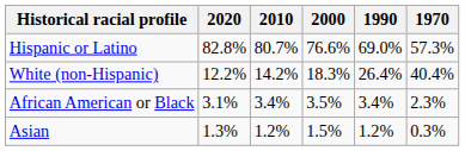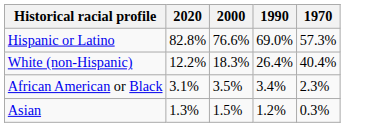- column: 2010 | 80.7% | 14.2% | 3.4% | 1.2%
